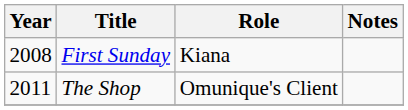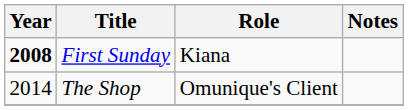First Sunday | Year: normal -> bold
The Shop | Year: 2011 -> 2014
